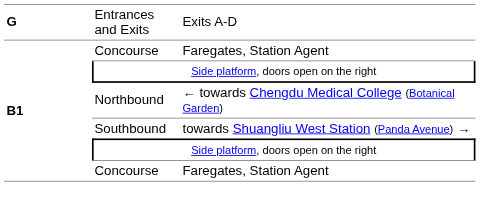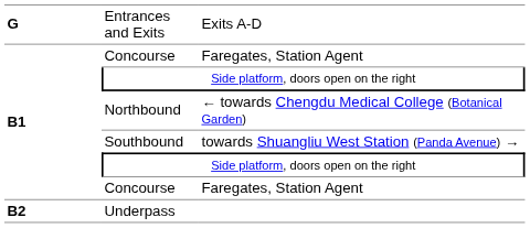+ row: B2 | Underpass
